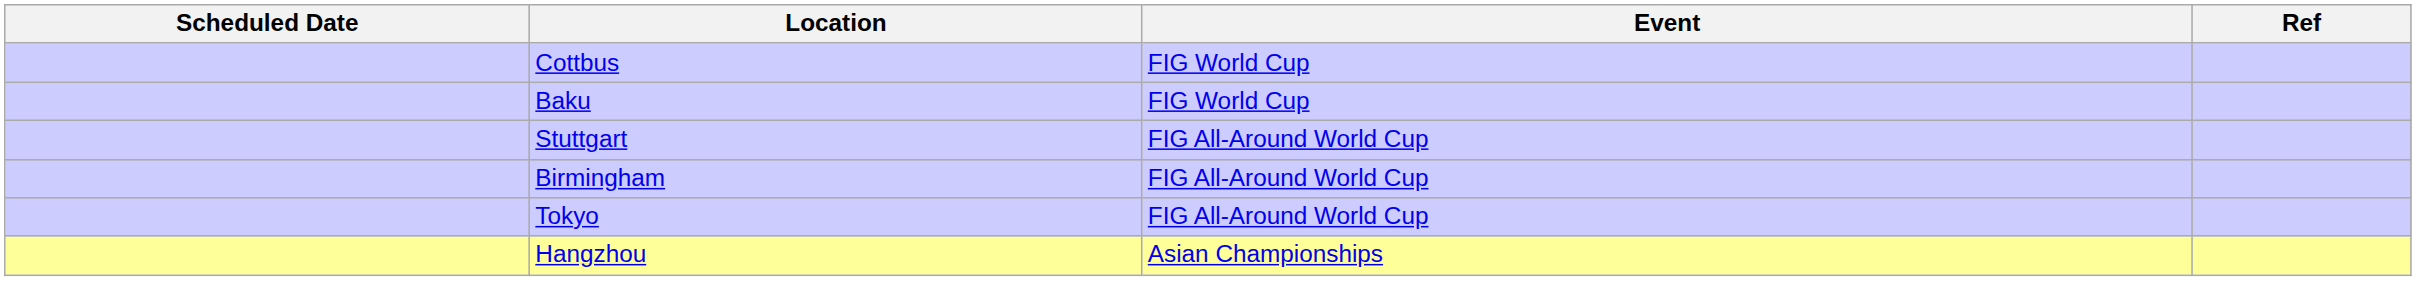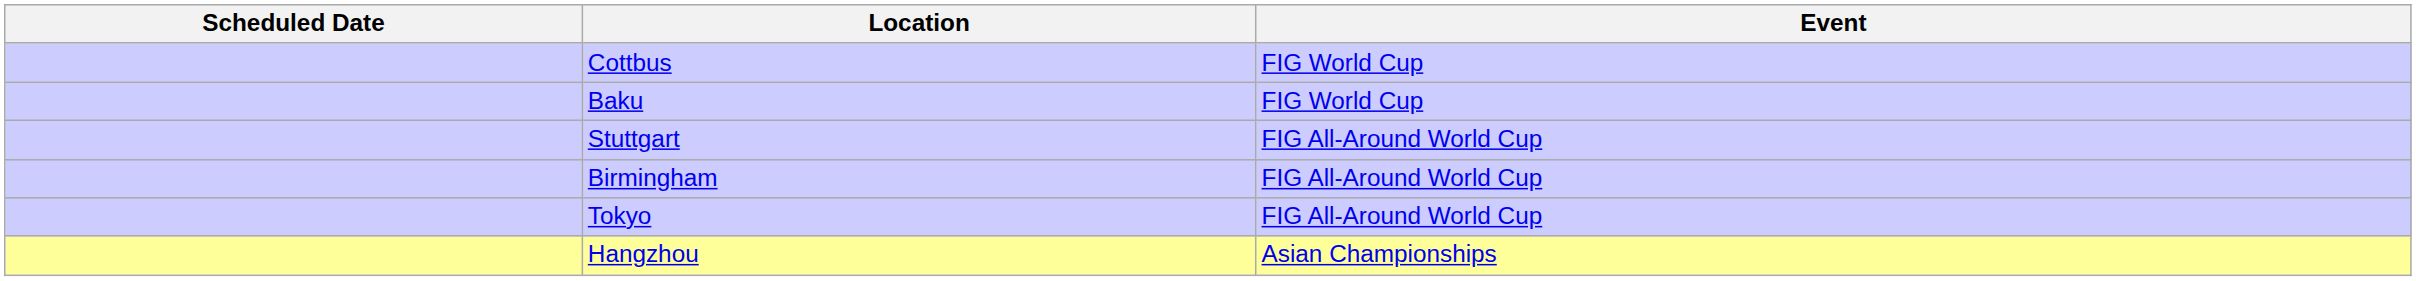- column: Ref
